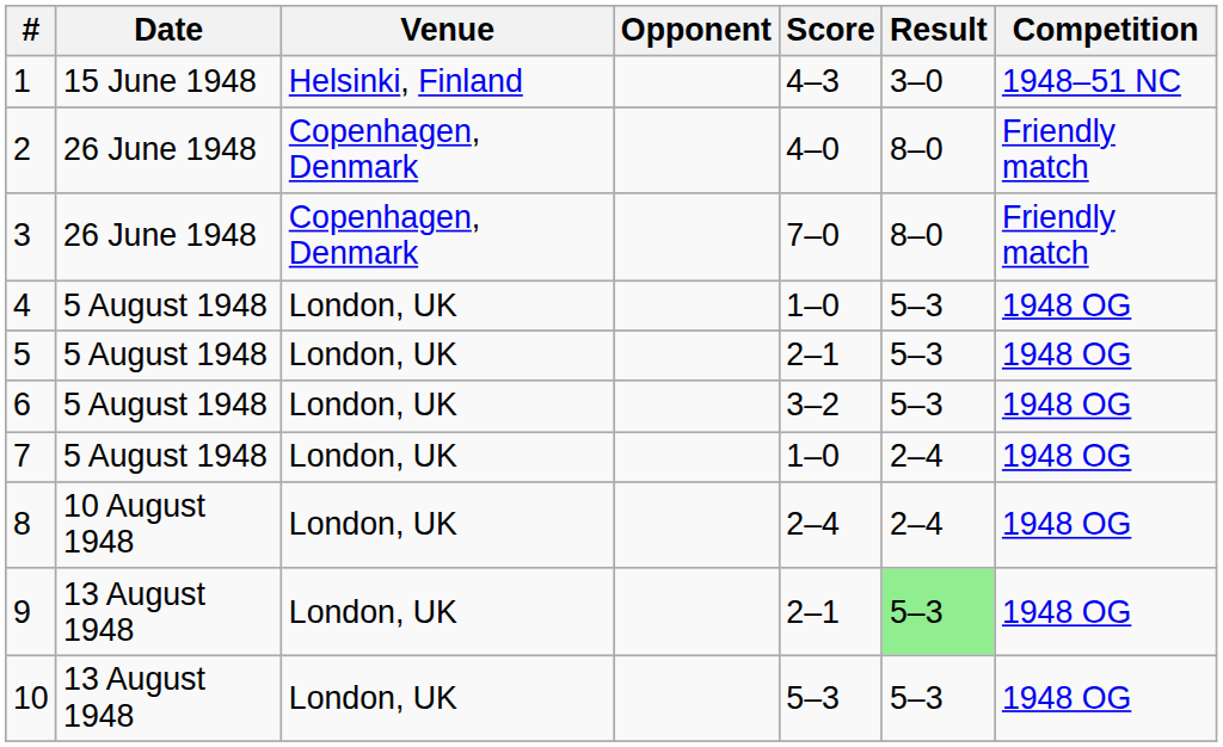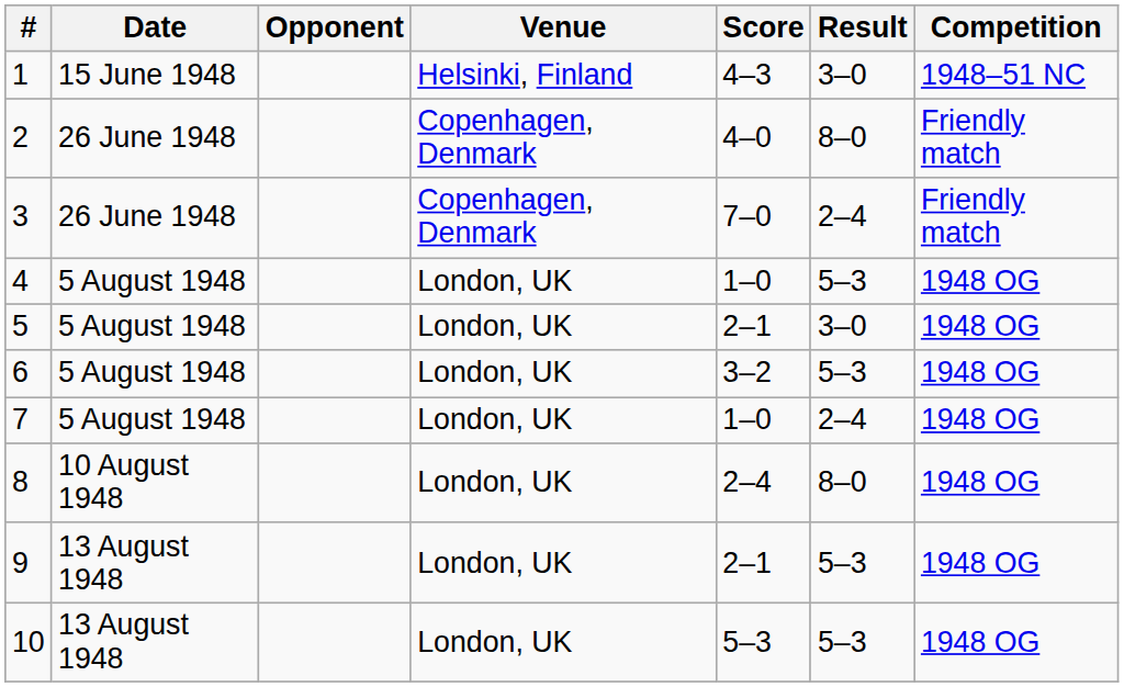columns swapped: Venue <-> Opponent
3 | Result: 8–0 -> 2–4
5 | Result: 5–3 -> 3–0
8 | Result: 2–4 -> 8–0
9 | Result: lightgreen background -> no background
